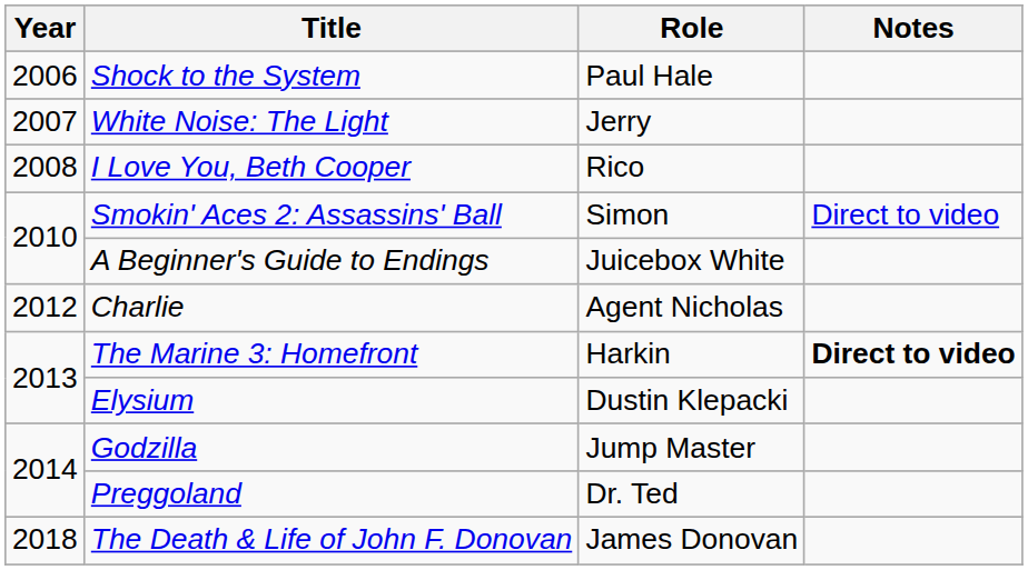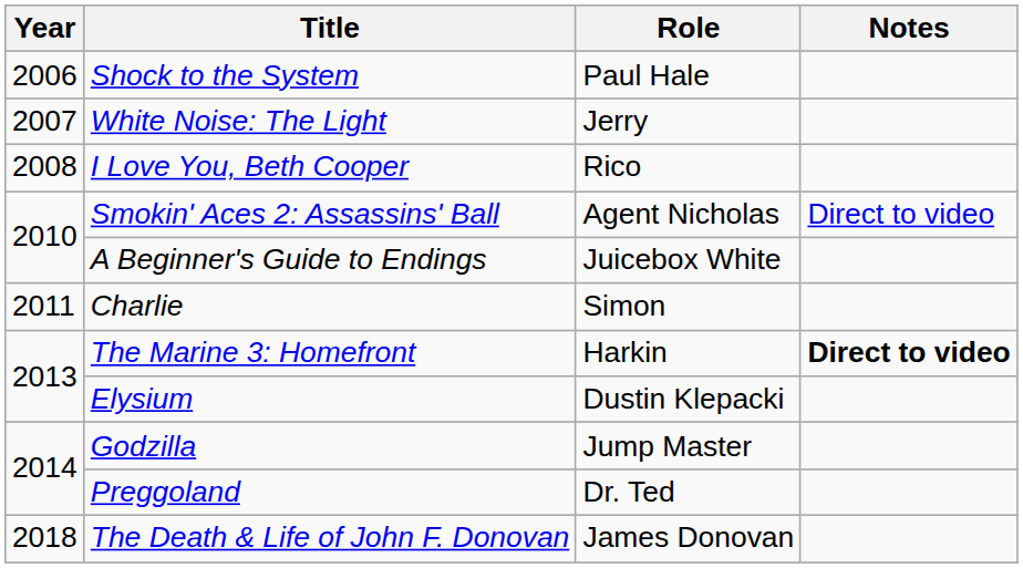Smokin' Aces 2: Assassins' Ball | Role: Simon -> Agent Nicholas
Charlie | Year: 2012 -> 2011
Charlie | Role: Agent Nicholas -> Simon
